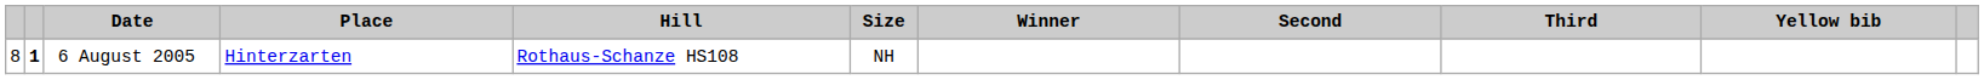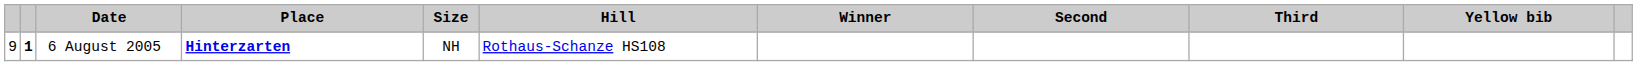columns swapped: Hill <-> Size
6 August 2005 | column 1: 8 -> 9
6 August 2005 | Place: normal -> bold
